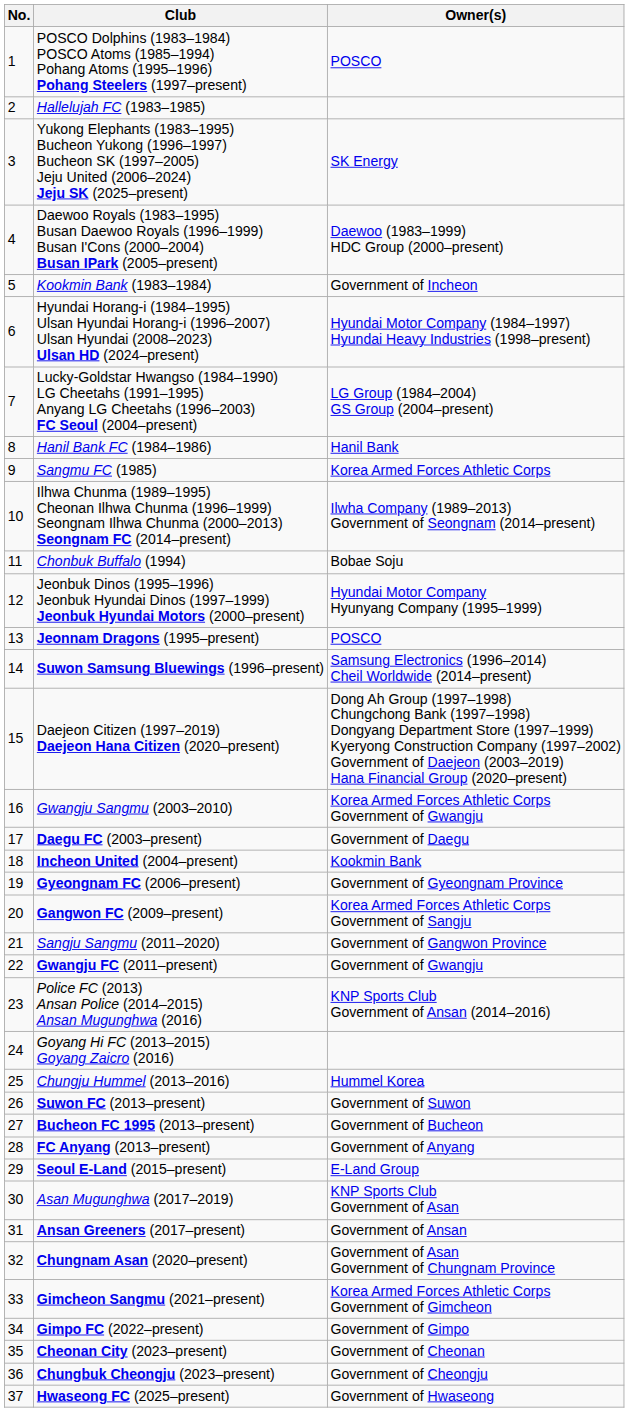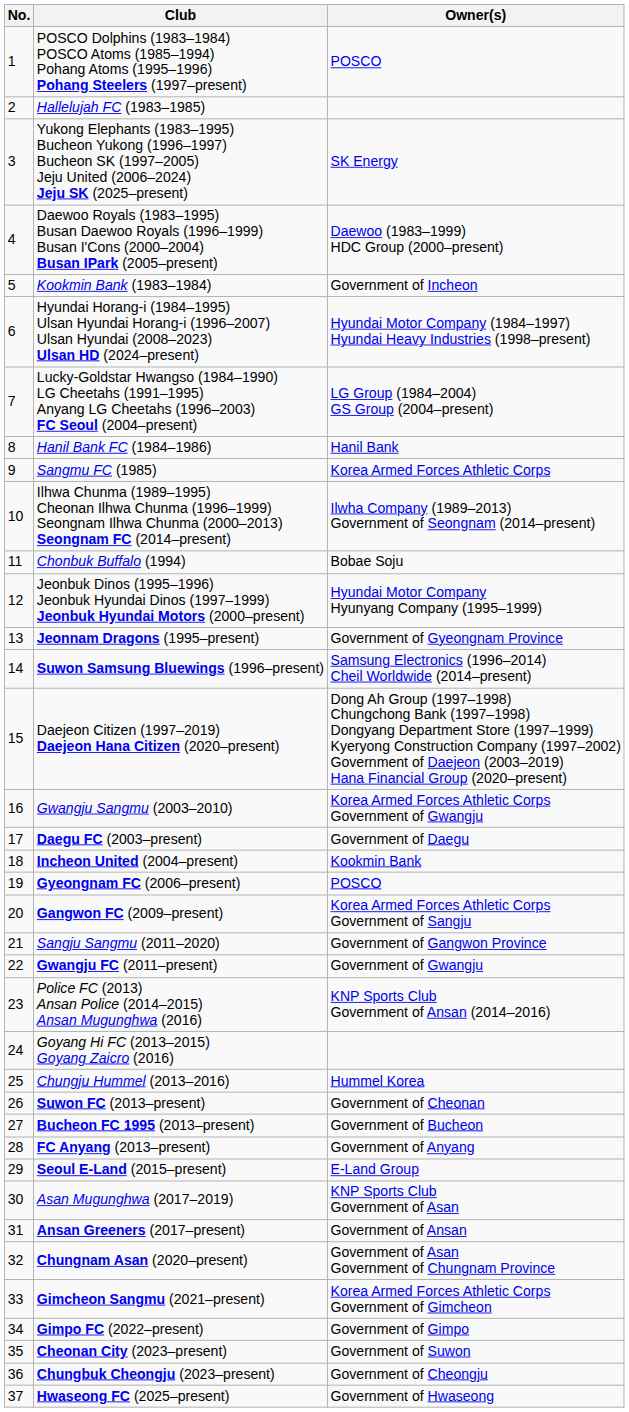Jeonnam Dragons (1995–present) | Owner(s): POSCO -> Government of Gyeongnam Province
Gyeongnam FC (2006–present) | Owner(s): Government of Gyeongnam Province -> POSCO
Suwon FC (2013–present) | Owner(s): Government of Suwon -> Government of Cheonan
Cheonan City (2023–present) | Owner(s): Government of Cheonan -> Government of Suwon
